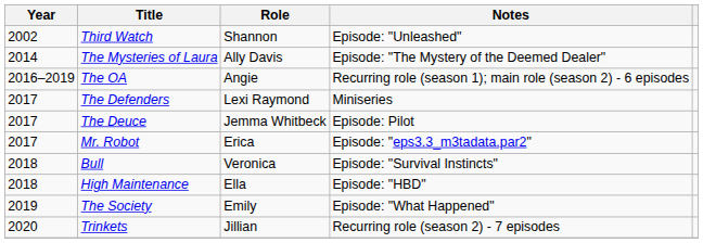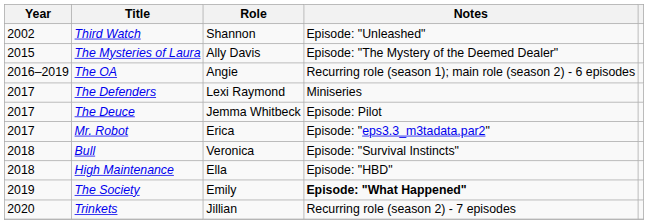The Mysteries of Laura | Year: 2014 -> 2015
The Society | Notes: normal -> bold
